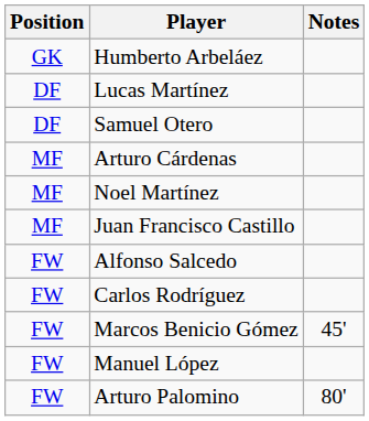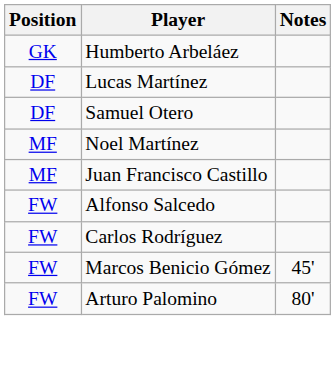- row: MF | Arturo Cárdenas
- row: FW | Manuel López
